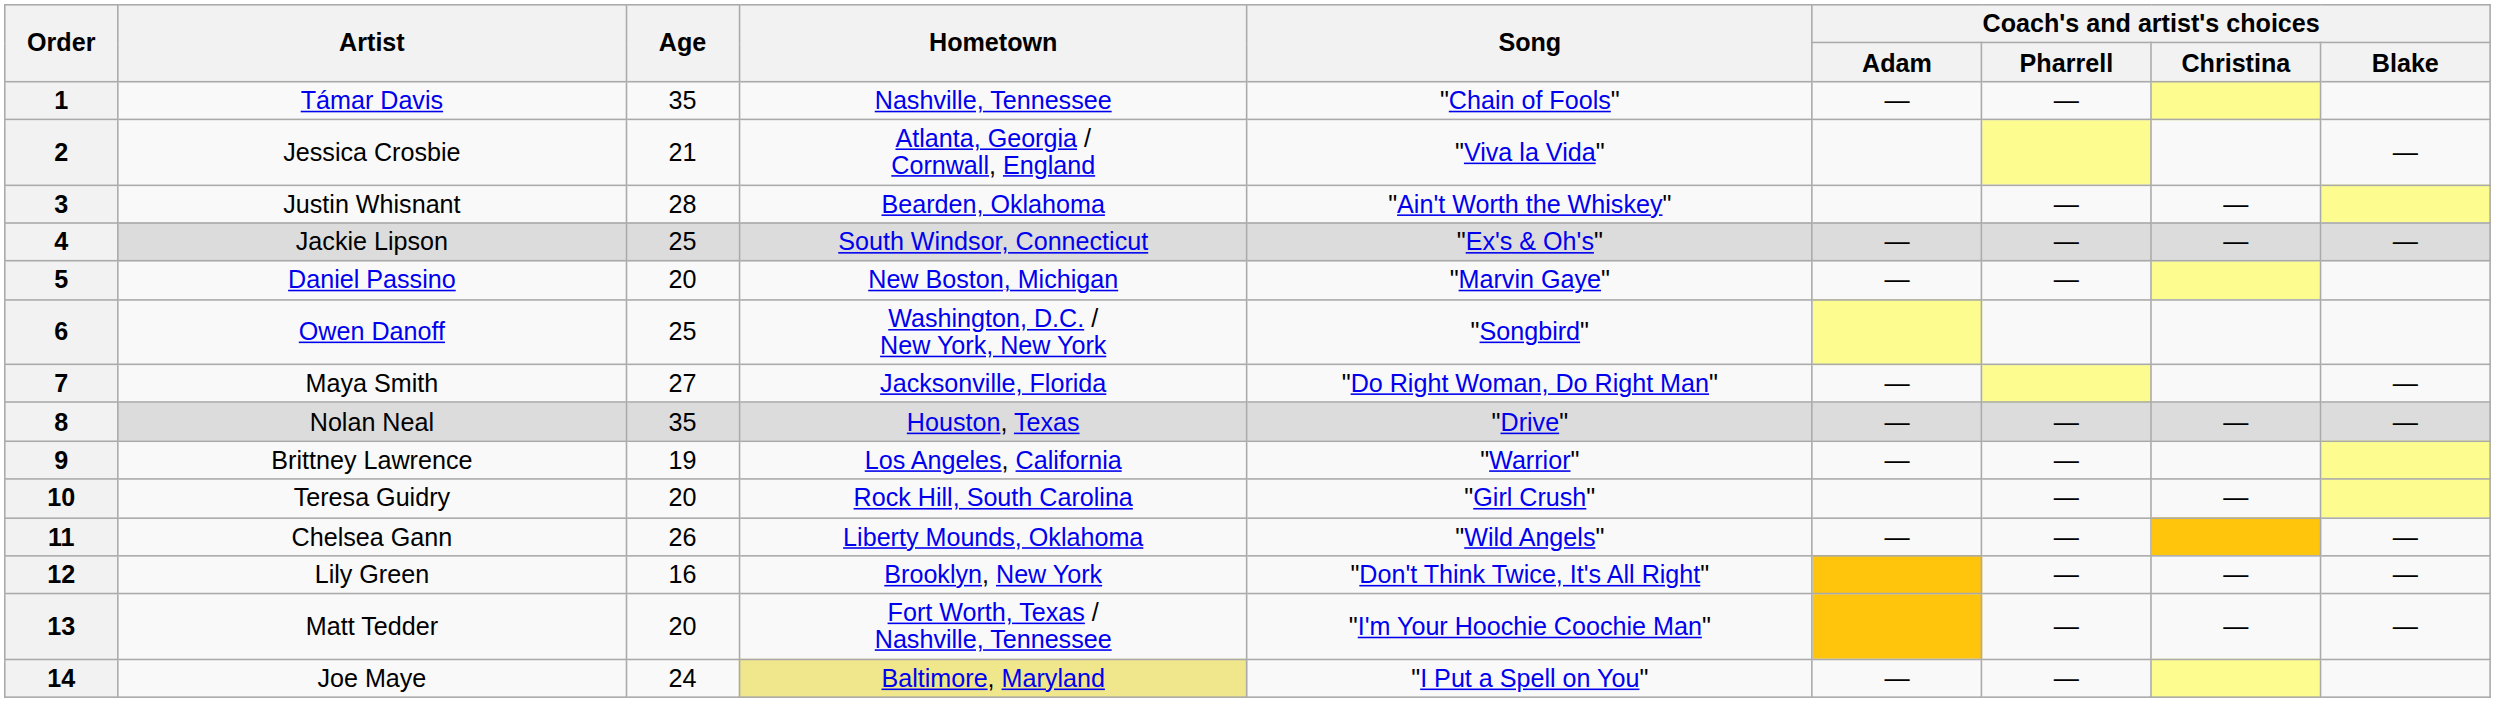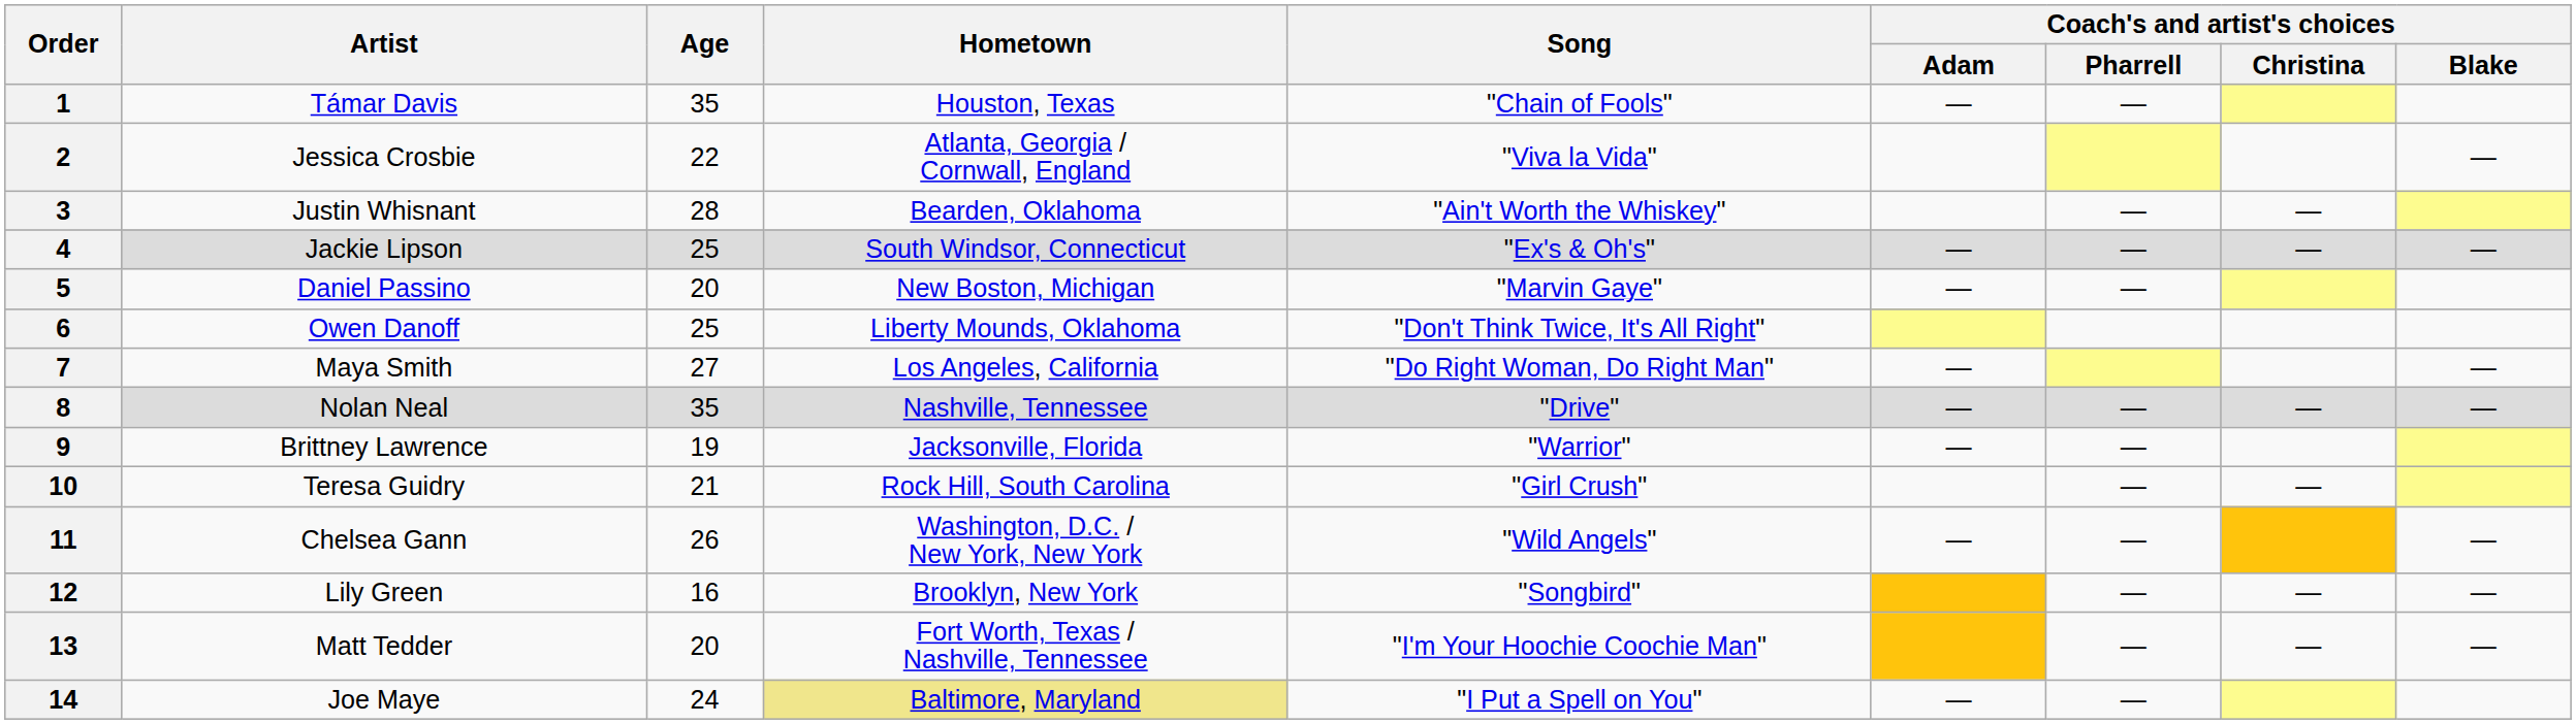1 | Hometown: Nashville, Tennessee -> Houston, Texas
2 | Age: 21 -> 22
6 | Hometown: Washington, D.C. / New York, New York -> Liberty Mounds, Oklahoma
6 | Song: "Songbird" -> "Don't Think Twice, It's All Right"
7 | Hometown: Jacksonville, Florida -> Los Angeles, California
8 | Hometown: Houston, Texas -> Nashville, Tennessee
9 | Hometown: Los Angeles, California -> Jacksonville, Florida
10 | Age: 20 -> 21
11 | Hometown: Liberty Mounds, Oklahoma -> Washington, D.C. / New York, New York
12 | Song: "Don't Think Twice, It's All Right" -> "Songbird"
